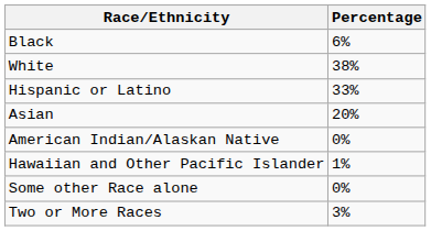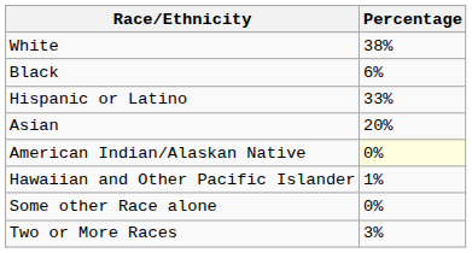rows swapped: White <-> Black
American Indian/Alaskan Native | Percentage: no background -> lightyellow background
